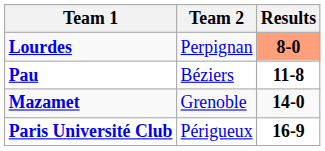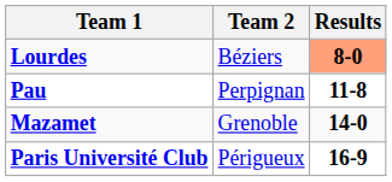Lourdes | Team 2: Perpignan -> Béziers
Pau | Team 2: Béziers -> Perpignan
